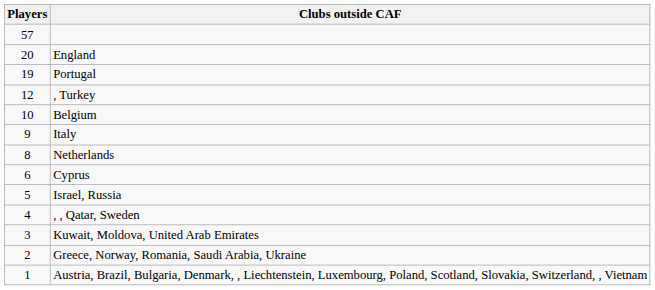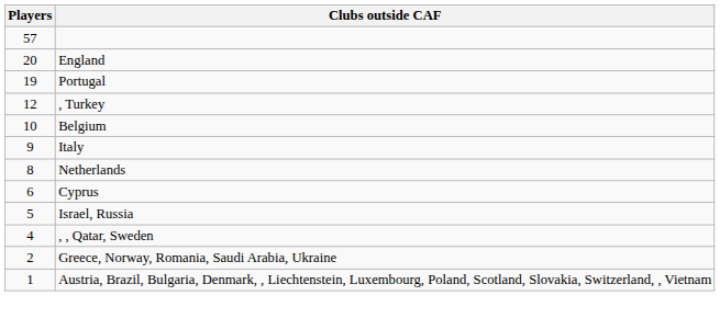- row: 3 | Kuwait, Moldova, United Arab Emirates
